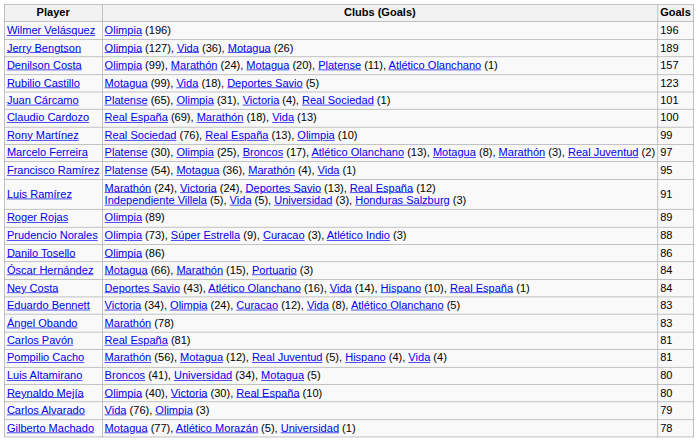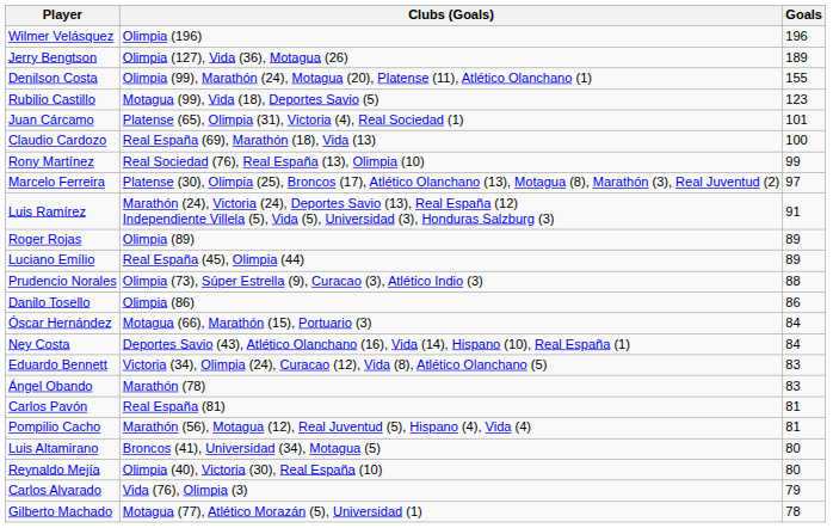Denilson Costa | Goals: 157 -> 155
- row: Francisco Ramírez | Platense (54), Motagua (36), Marathón (4), Vida (1) | 95
+ row: Luciano Emílio | Real España (45), Olimpia (44) | 89
